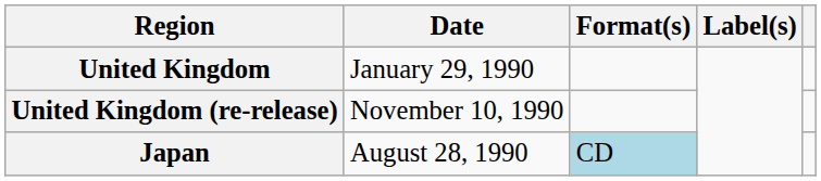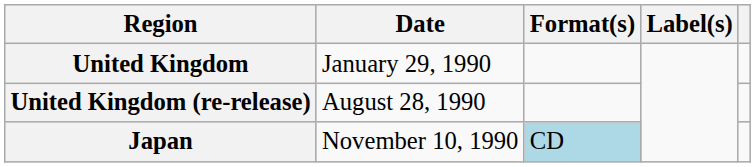United Kingdom (re-release) | Date: November 10, 1990 -> August 28, 1990
Japan | Date: August 28, 1990 -> November 10, 1990
